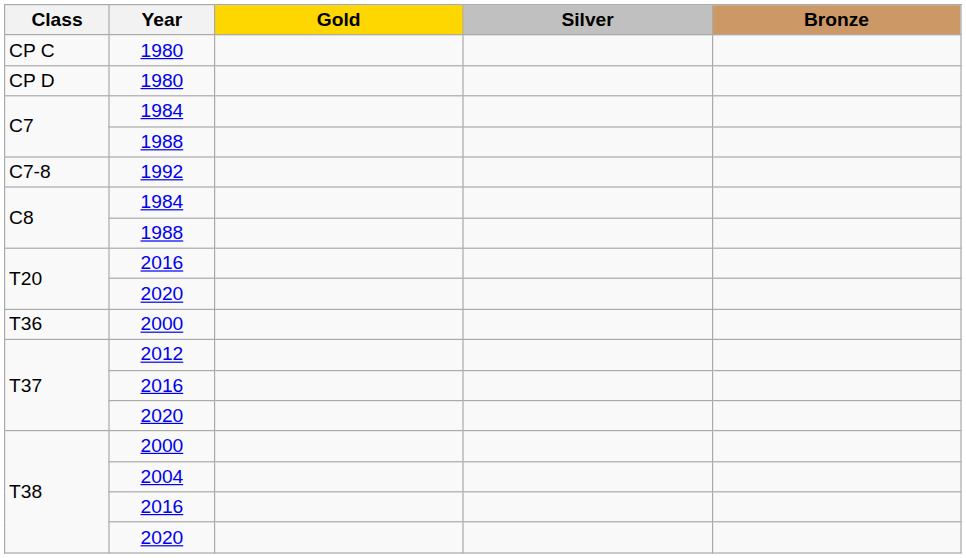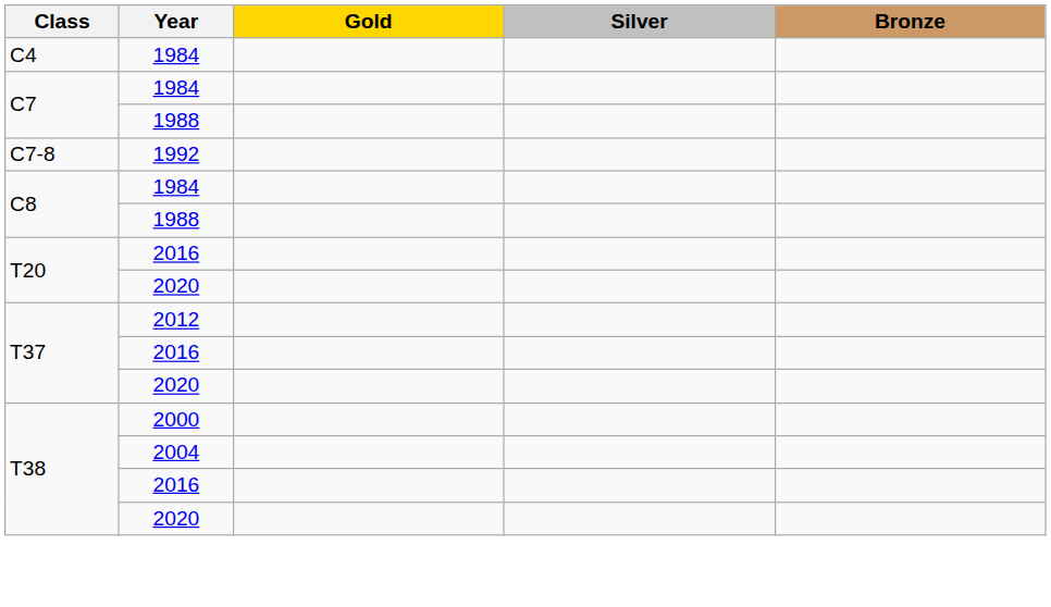- row: CP C | 1980
- row: CP D | 1980
+ row: C4 | 1984
- row: T36 | 2000
